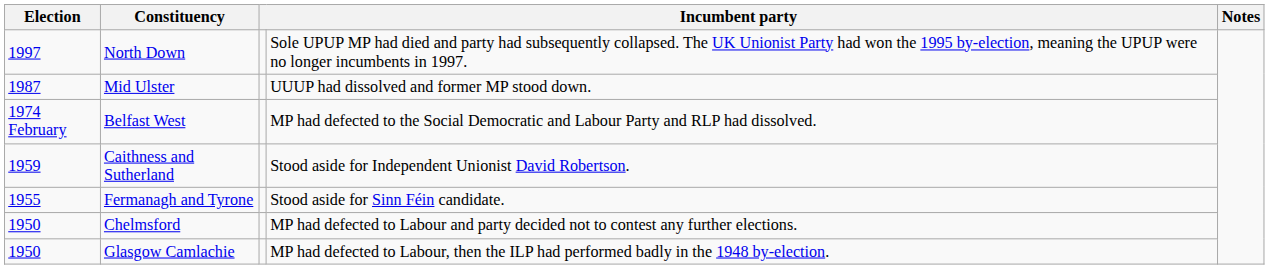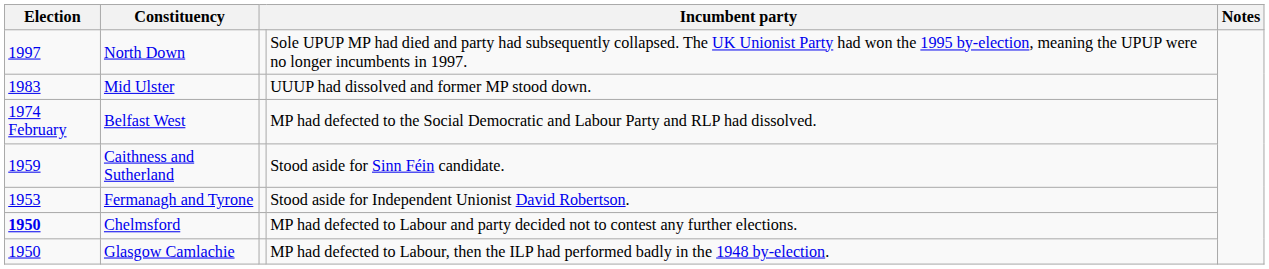Mid Ulster | Election: 1987 -> 1983
Caithness and Sutherland | column 4: Stood aside for Independent Unionist David Robertson. -> Stood aside for Sinn Féin candidate.
Fermanagh and Tyrone | Election: 1955 -> 1953
Fermanagh and Tyrone | column 4: Stood aside for Sinn Féin candidate. -> Stood aside for Independent Unionist David Robertson.
Chelmsford | Election: normal -> bold
